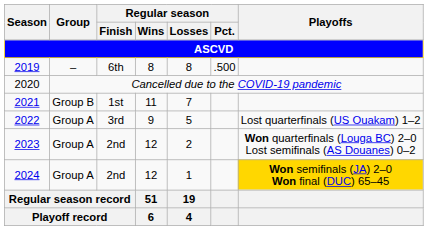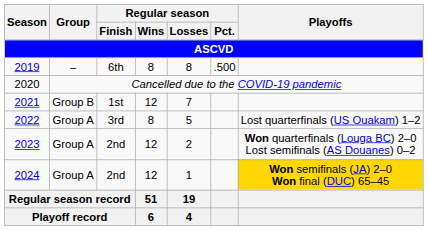2021 | Regular season / Wins: 11 -> 12
2022 | Regular season / Wins: 9 -> 8
